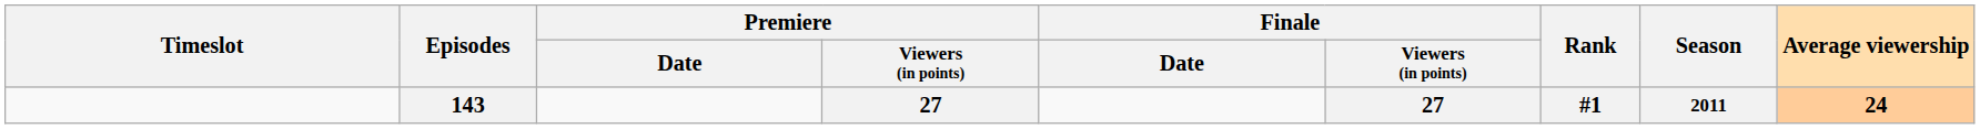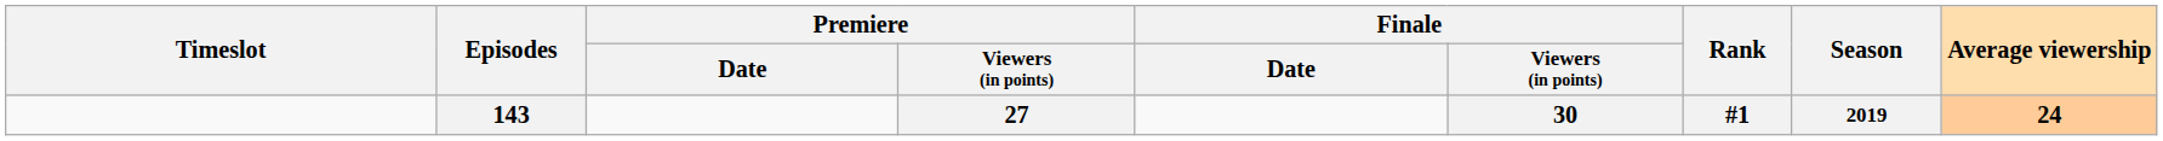143 | Finale / Viewers (in points): 27 -> 30
143 | Season: 2011 -> 2019
